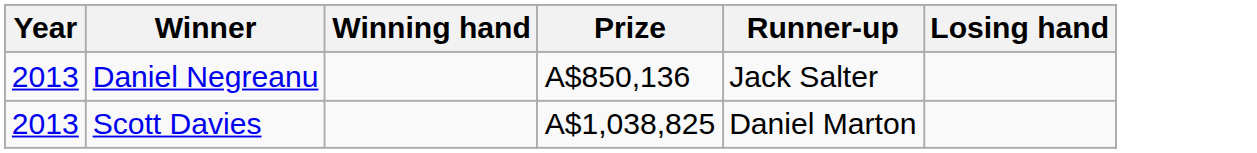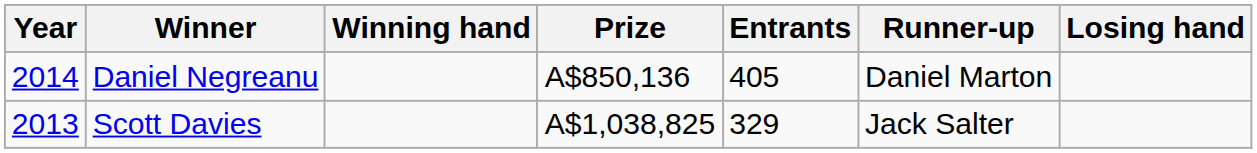+ column: Entrants | 405 | 329
Daniel Negreanu | Year: 2013 -> 2014
Daniel Negreanu | Runner-up: Jack Salter -> Daniel Marton
Scott Davies | Runner-up: Daniel Marton -> Jack Salter
